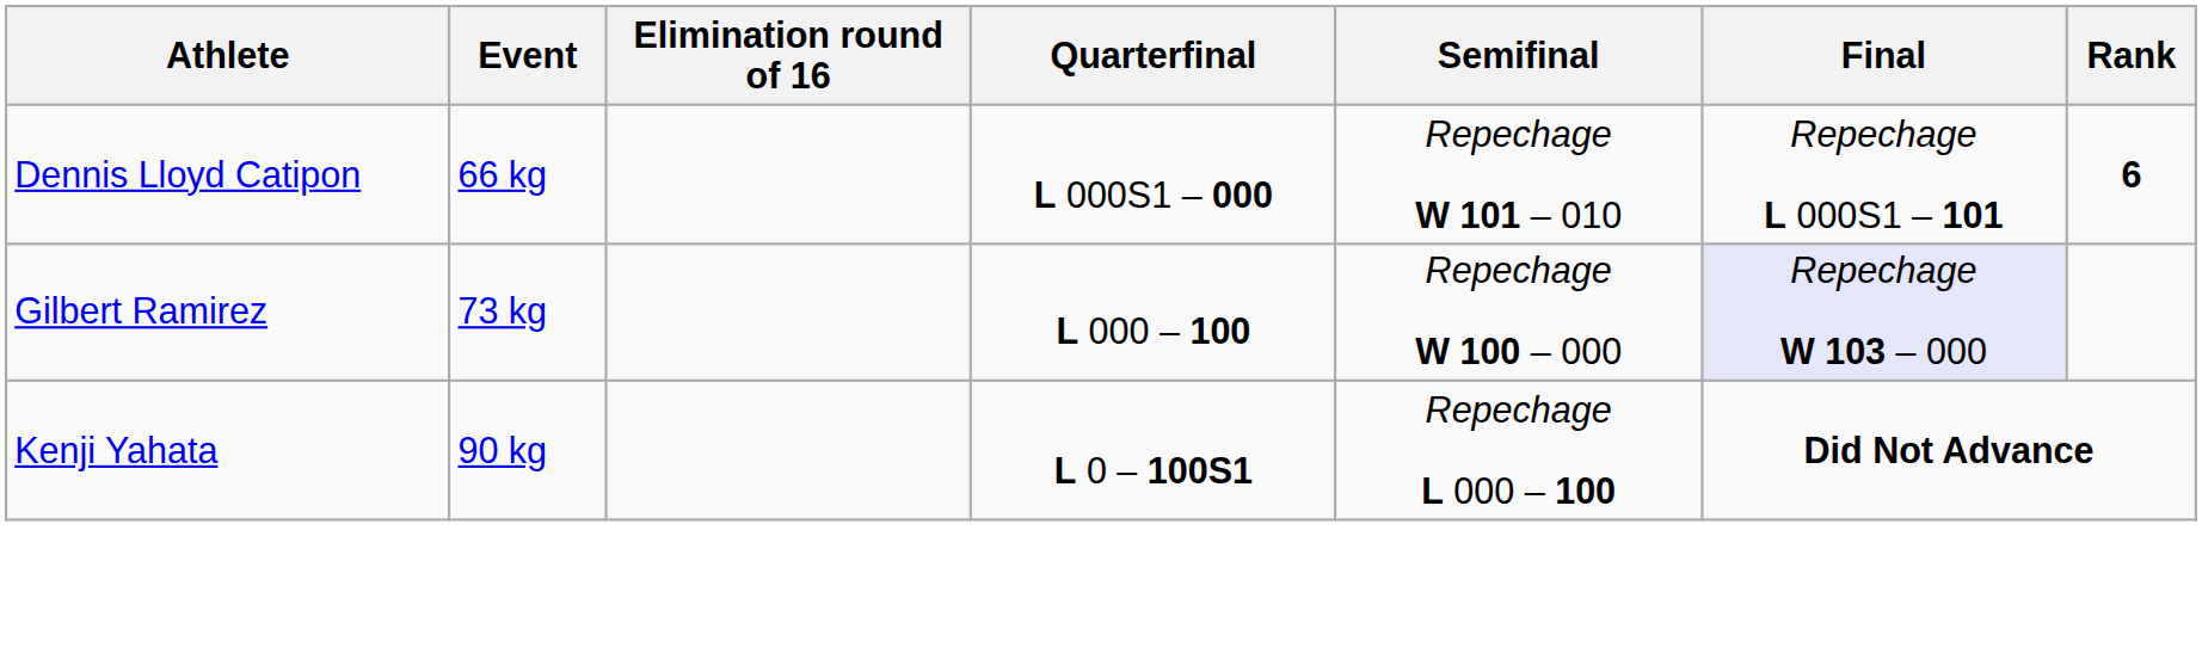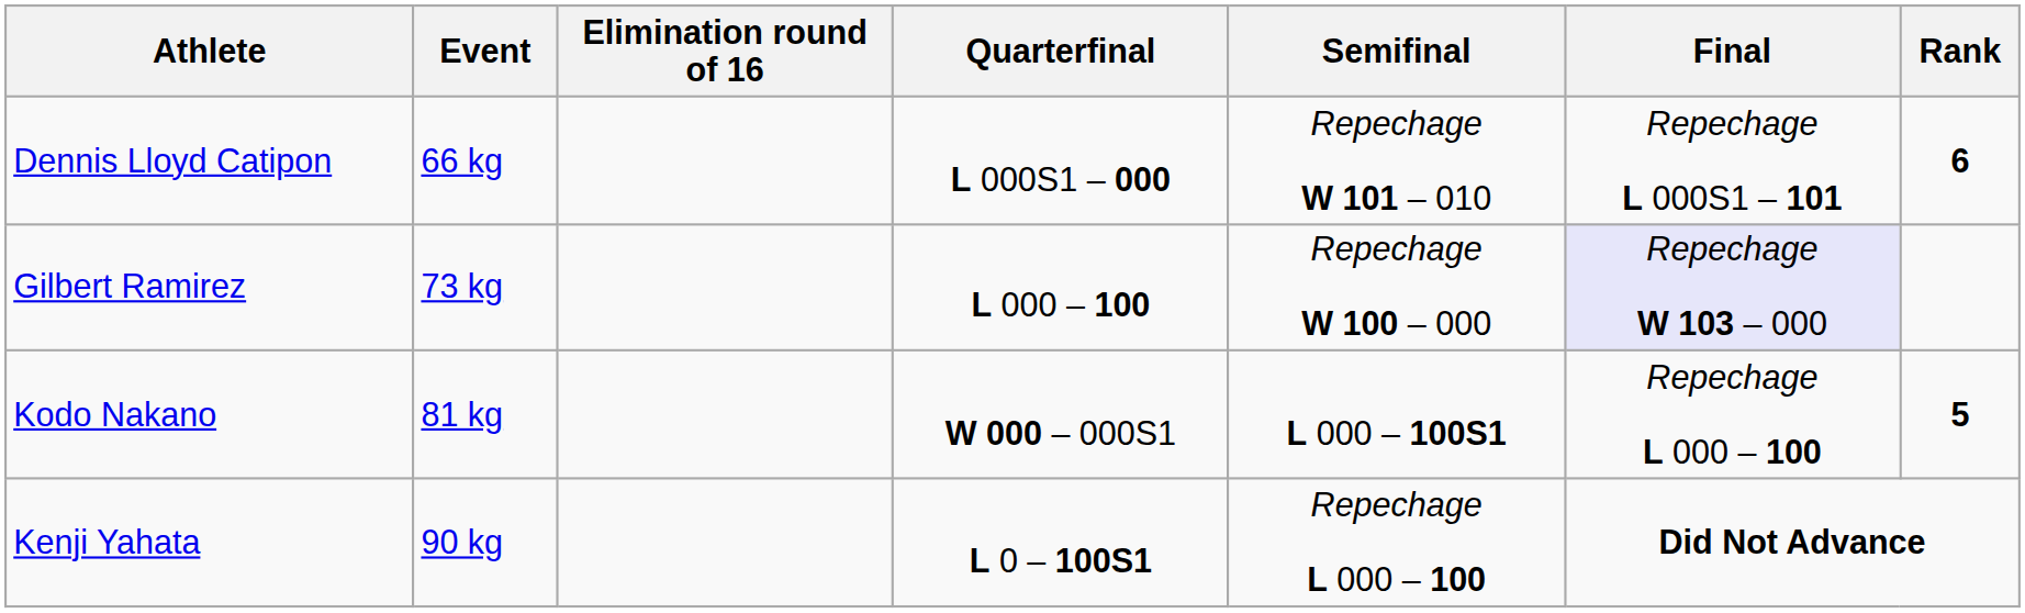+ row: Kodo Nakano | 81 kg | W 000 – 000S1 | L 000 – 100S1 | Repechage L 000 – 100 | 5
